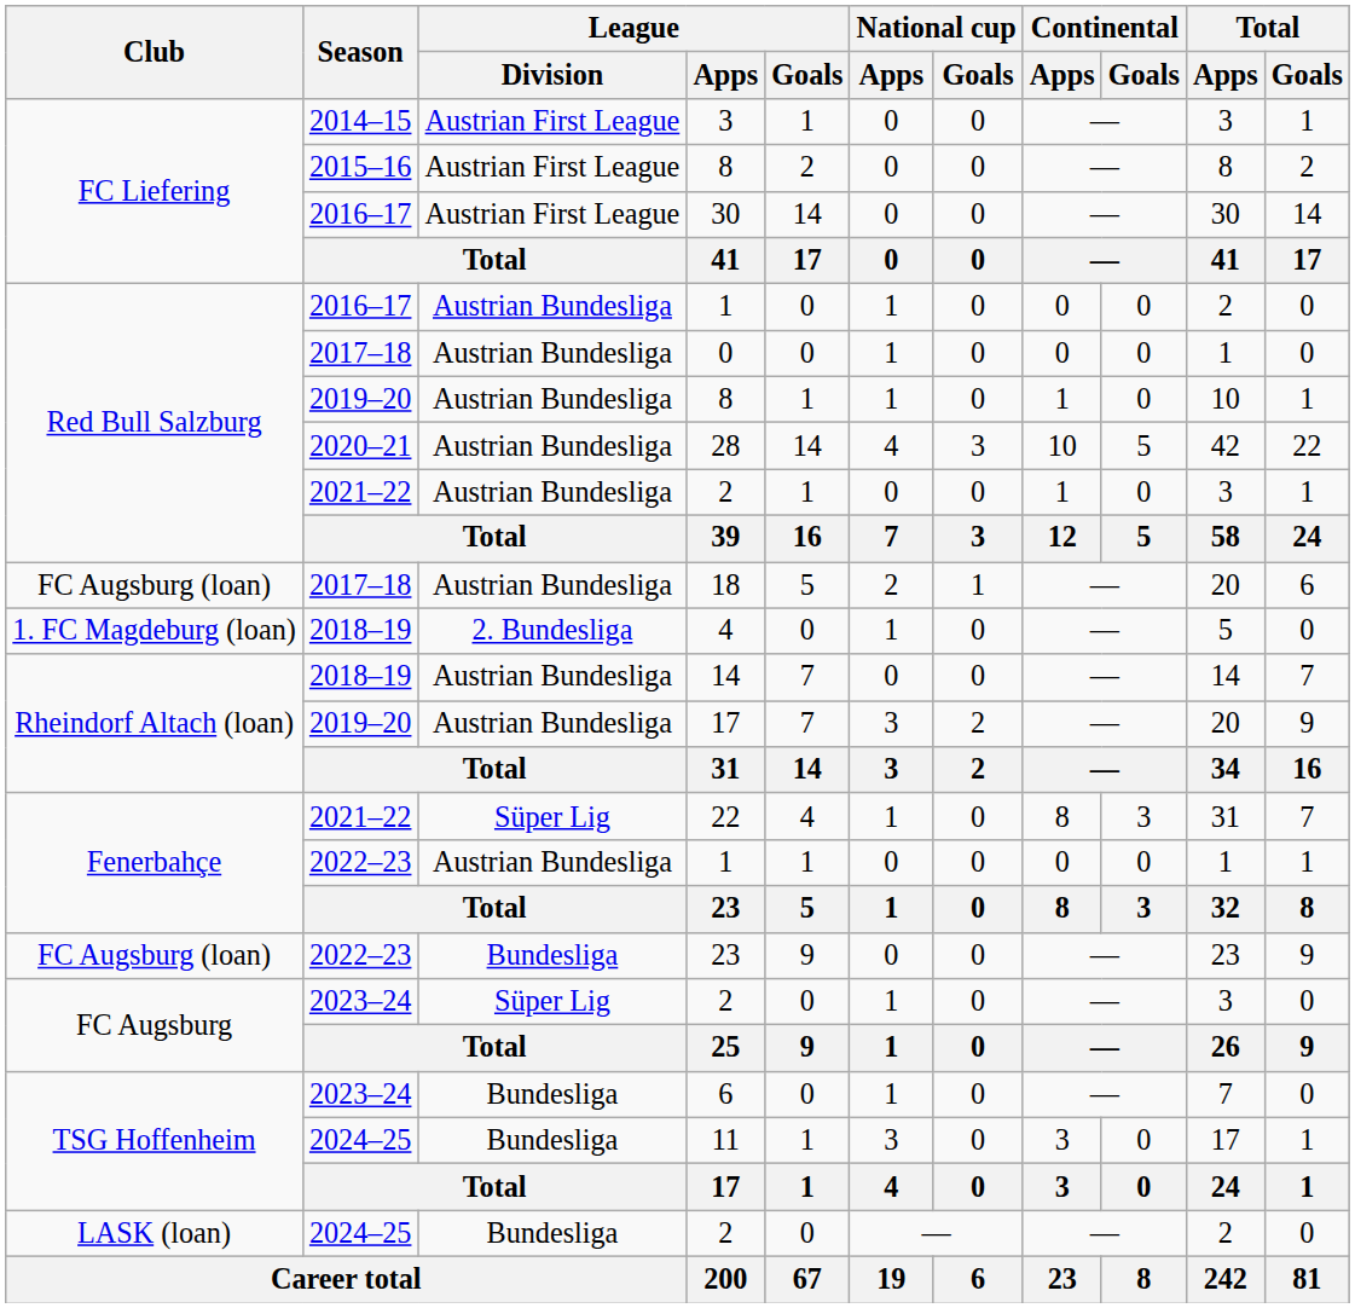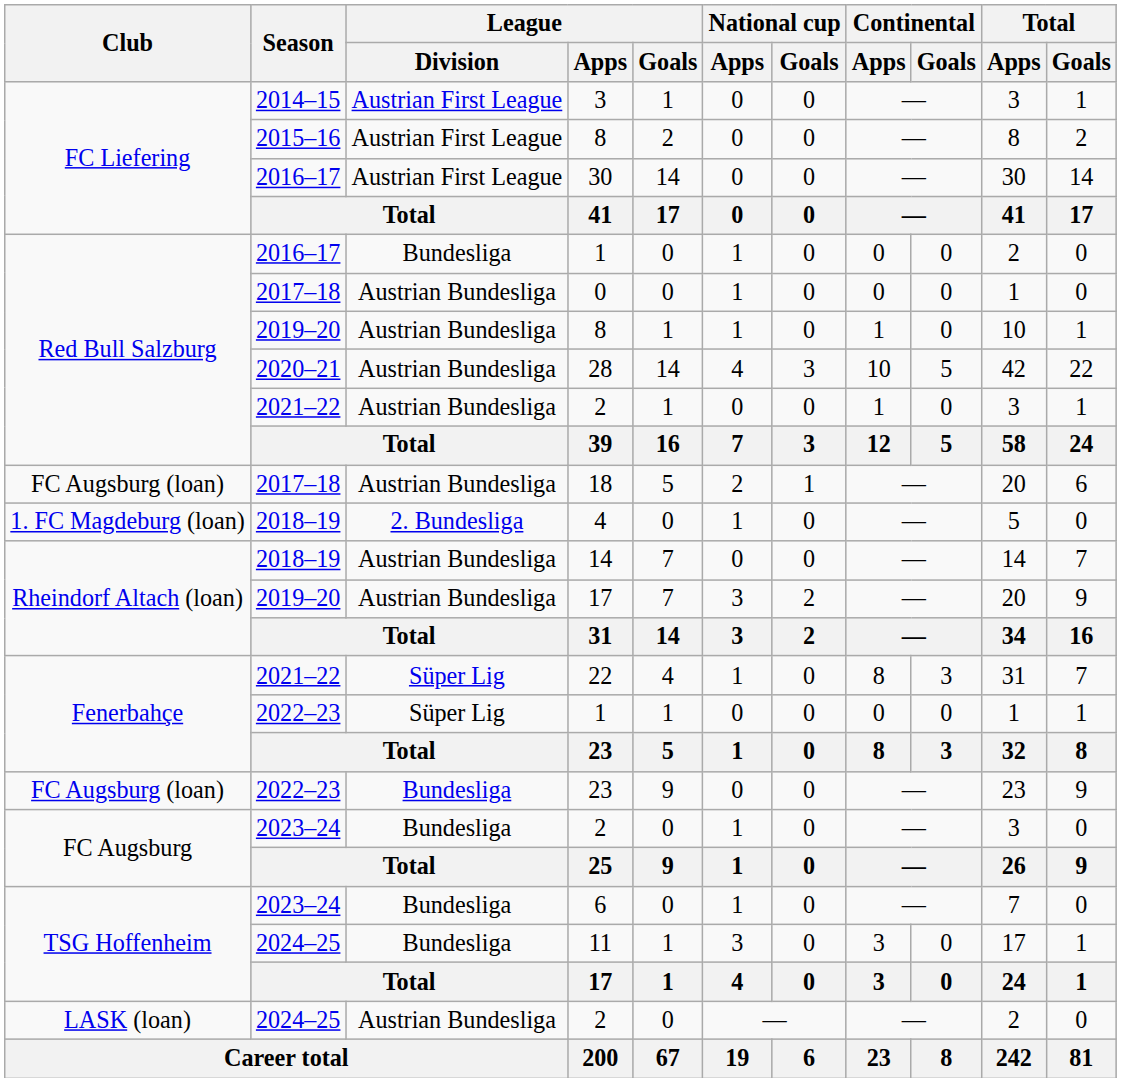2016–17 / 1 | League / Division: Austrian Bundesliga -> Bundesliga
2022–23 / 1 | League / Division: Austrian Bundesliga -> Süper Lig
2023–24 / 2 | League / Division: Süper Lig -> Bundesliga
2024–25 / 2 | League / Division: Bundesliga -> Austrian Bundesliga
